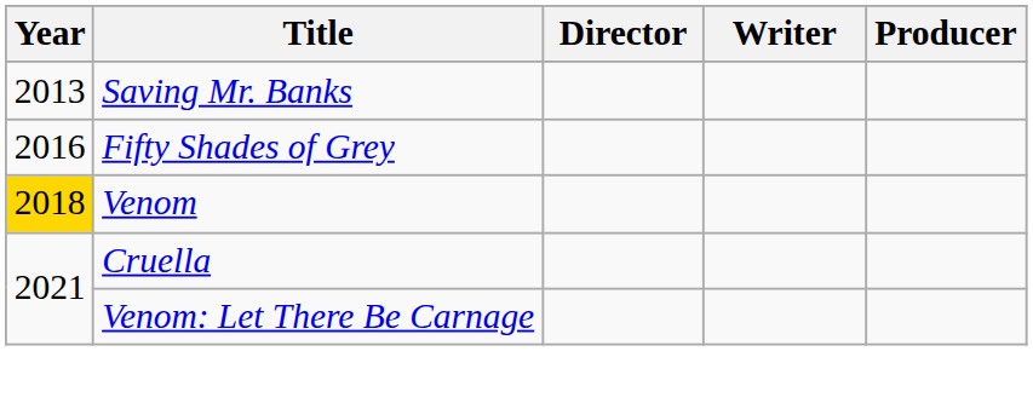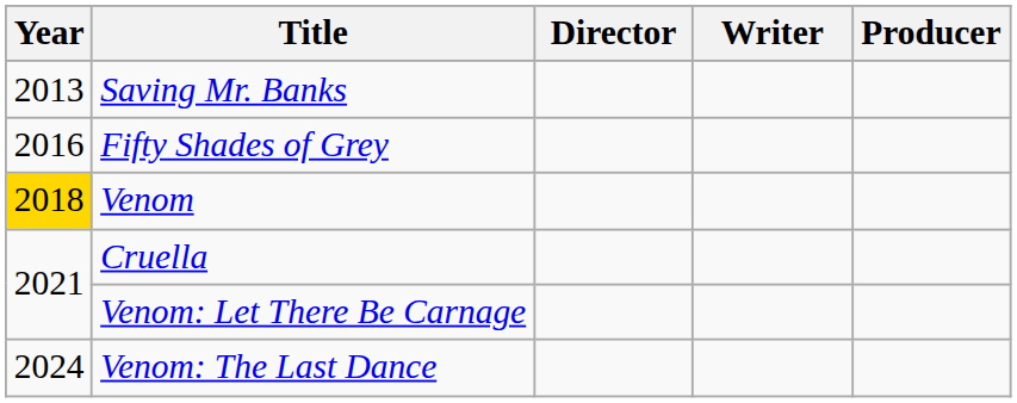+ row: 2024 | Venom: The Last Dance
